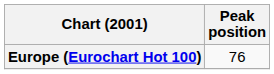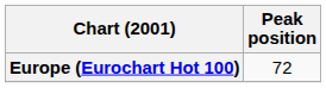Europe (Eurochart Hot 100) | Peak position: 76 -> 72
